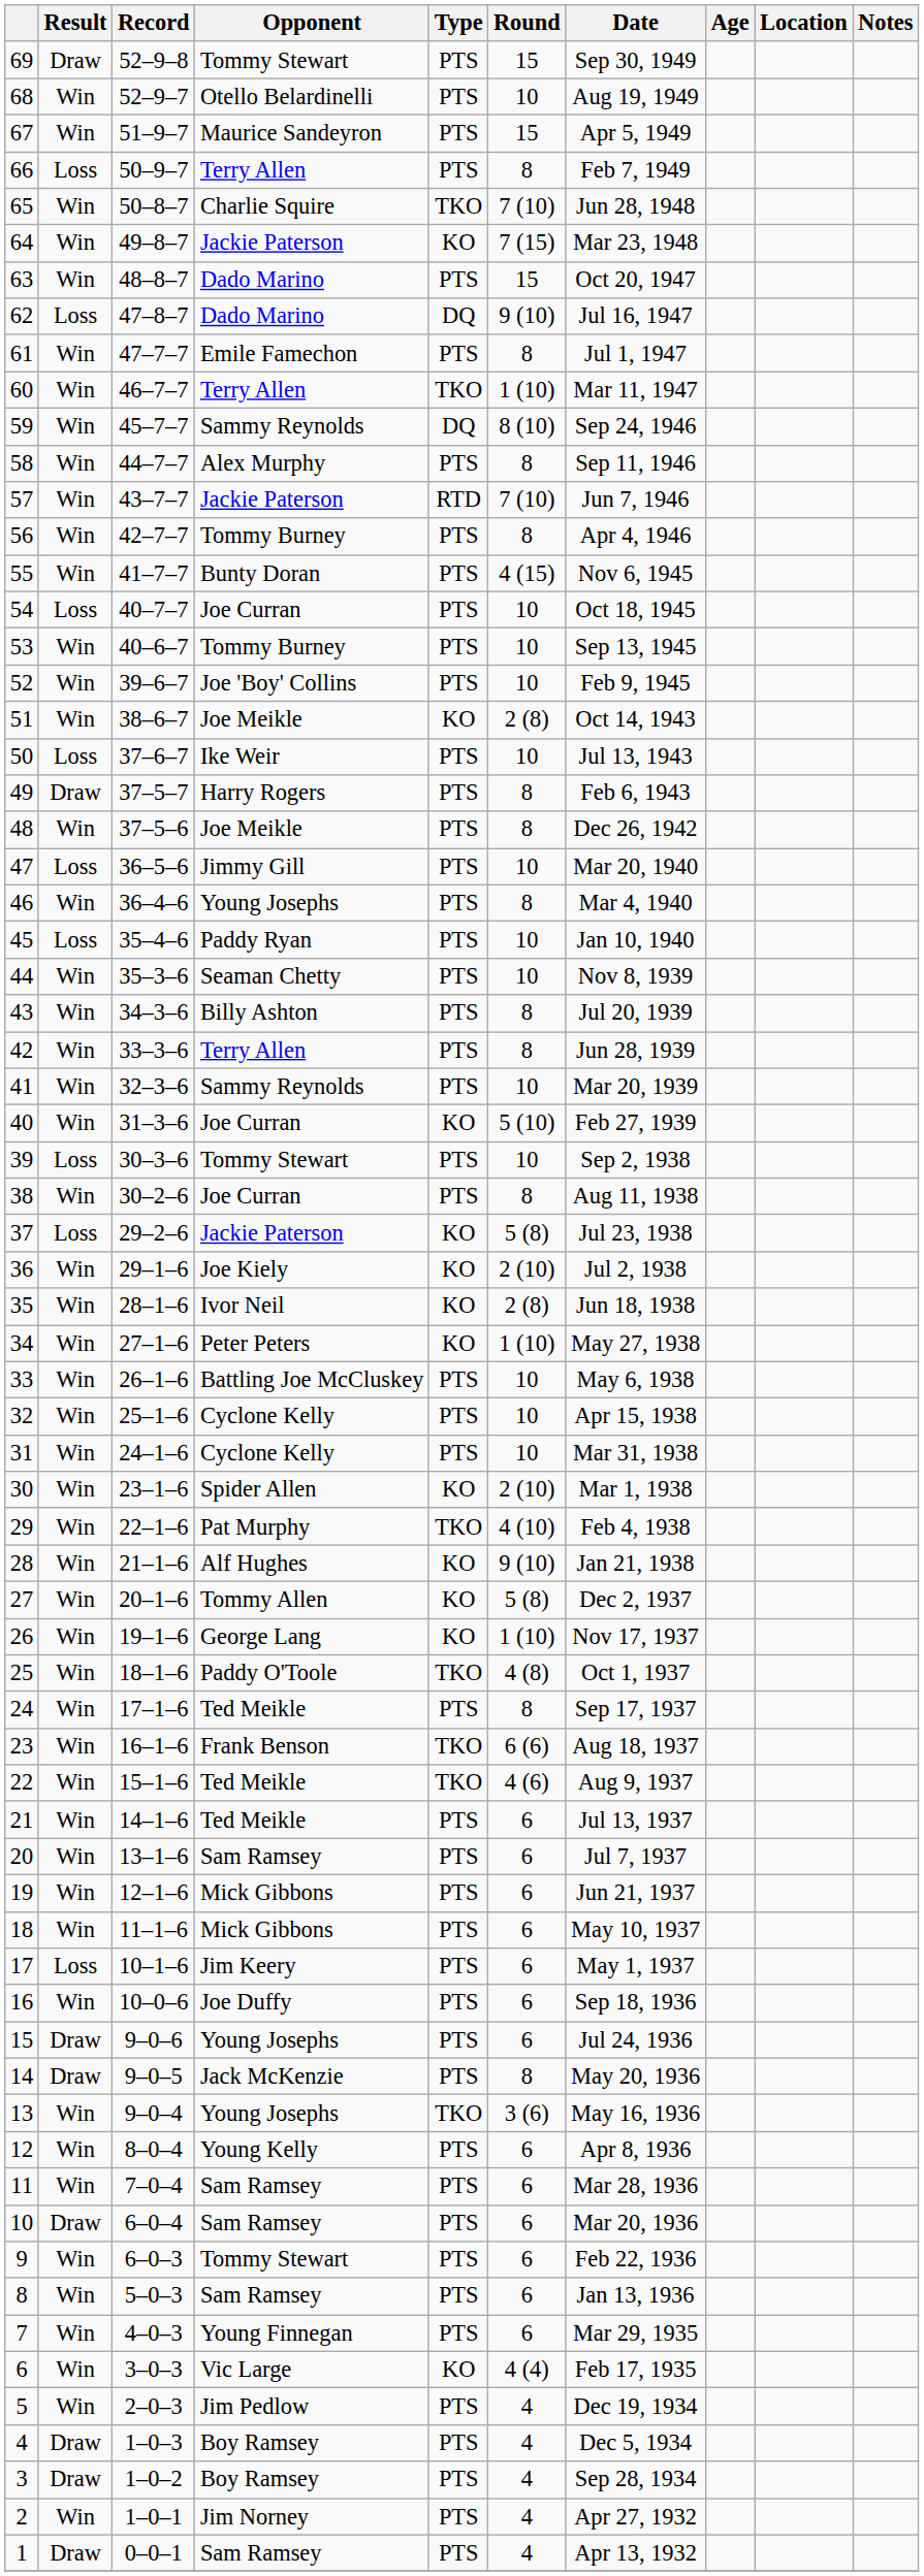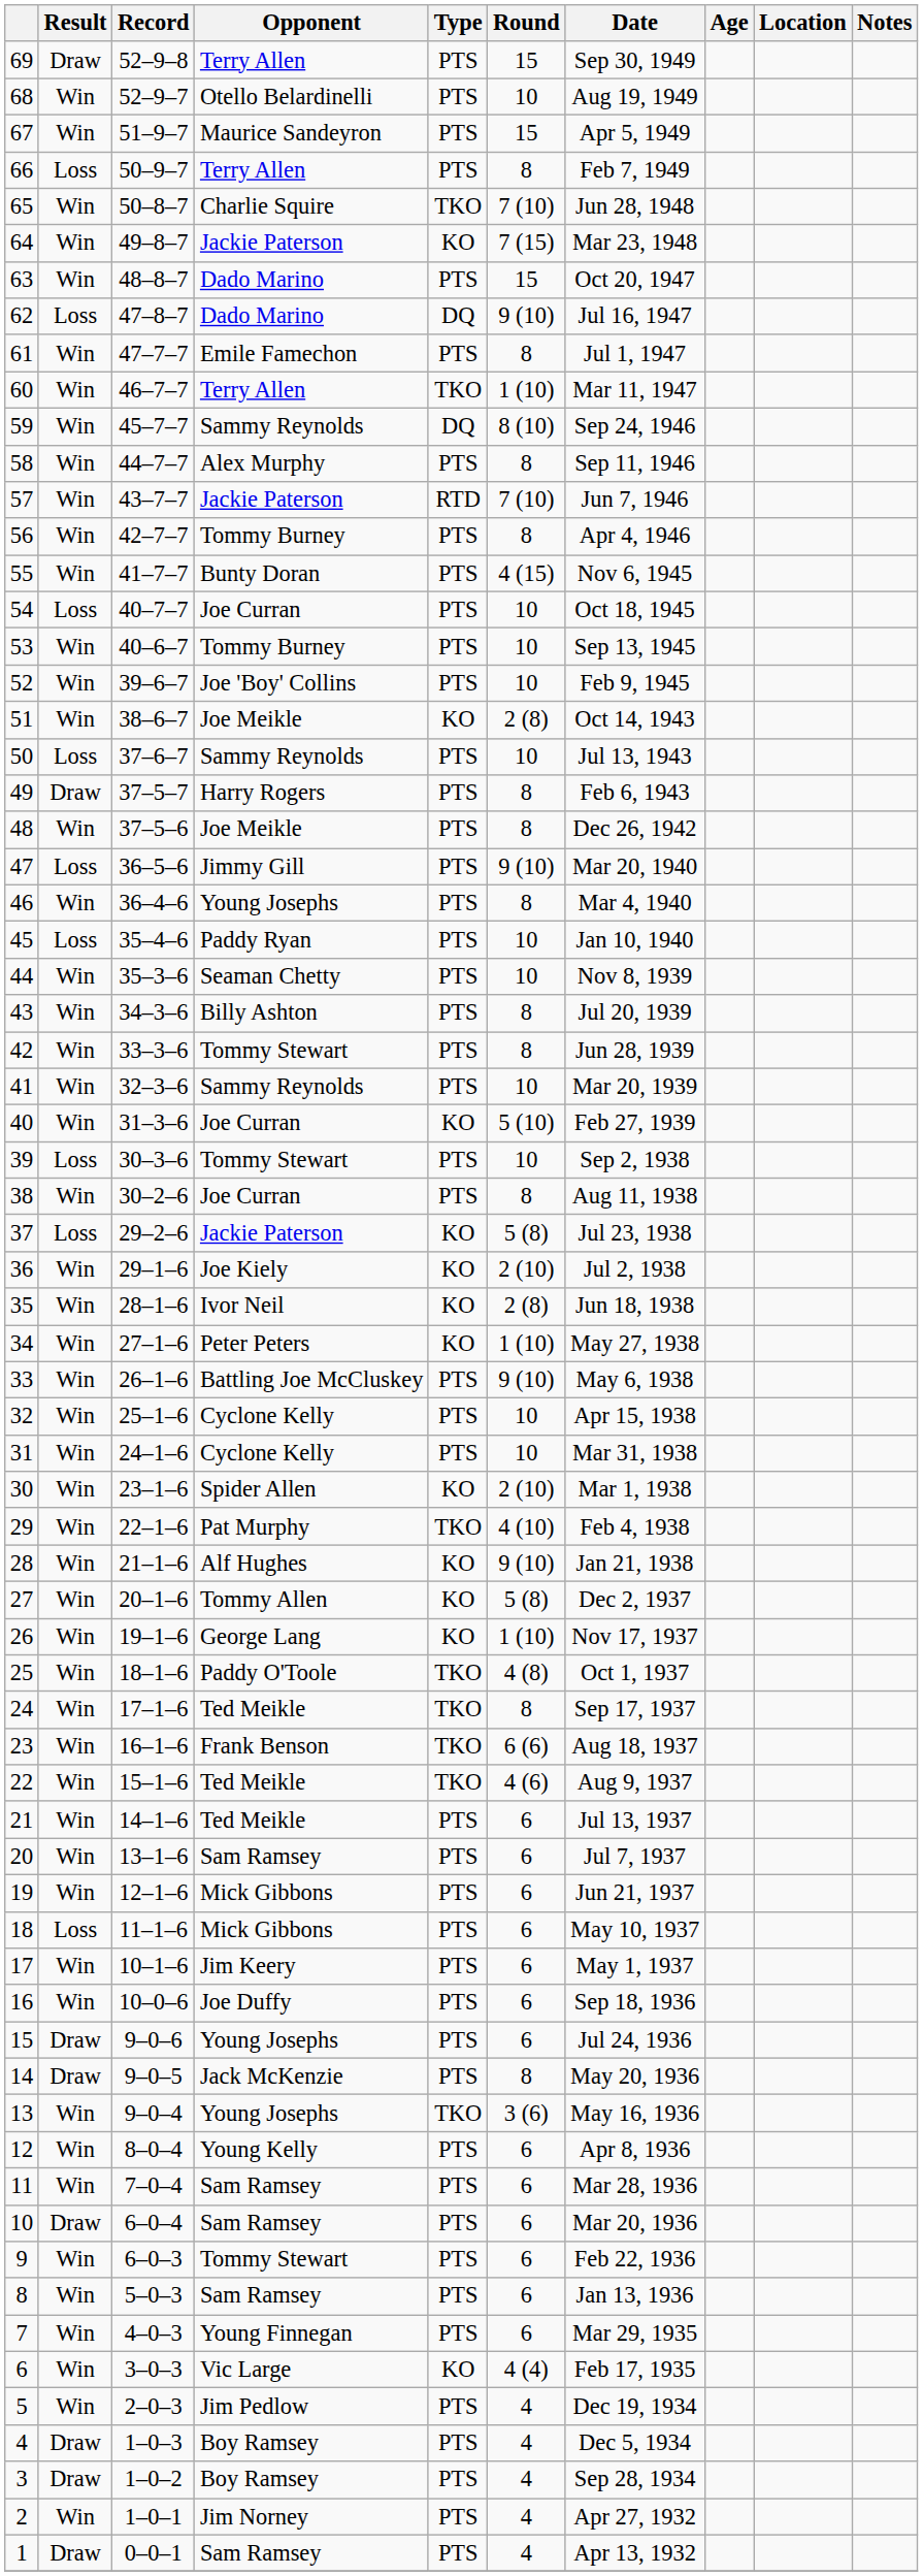69 | Opponent: Tommy Stewart -> Terry Allen
50 | Opponent: Ike Weir -> Sammy Reynolds
47 | Round: 10 -> 9 (10)
42 | Opponent: Terry Allen -> Tommy Stewart
33 | Round: 10 -> 9 (10)
24 | Type: PTS -> TKO
18 | Result: Win -> Loss
17 | Result: Loss -> Win
